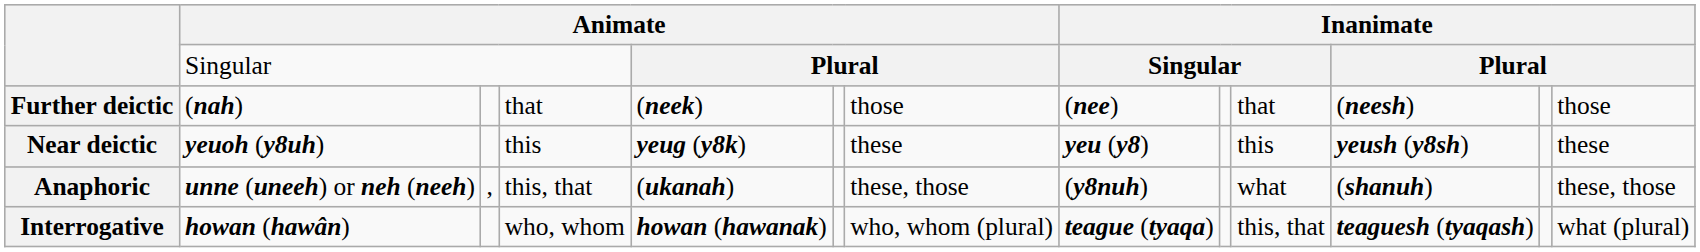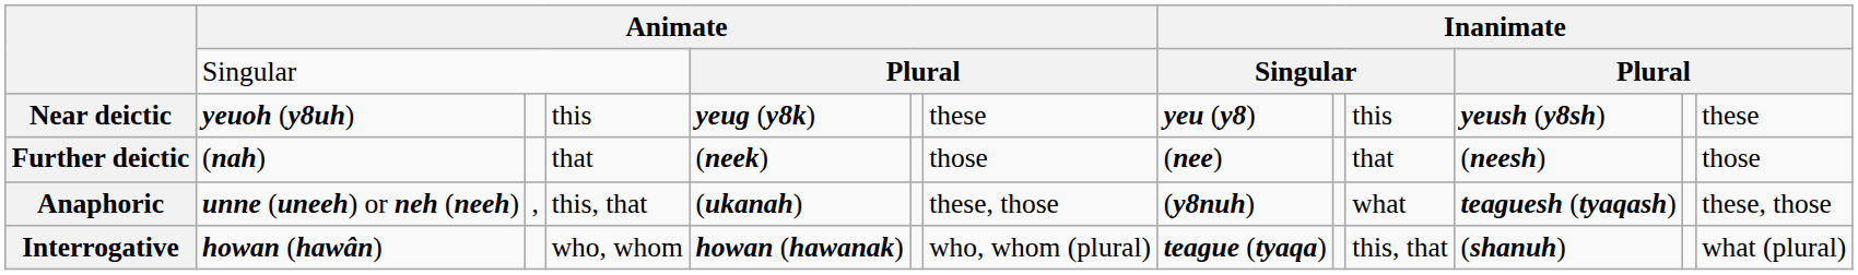rows swapped: Near deictic <-> Further deictic
Anaphoric | column 11: (shanuh) -> teaguesh (tyaqash)
Interrogative | column 11: teaguesh (tyaqash) -> (shanuh)
